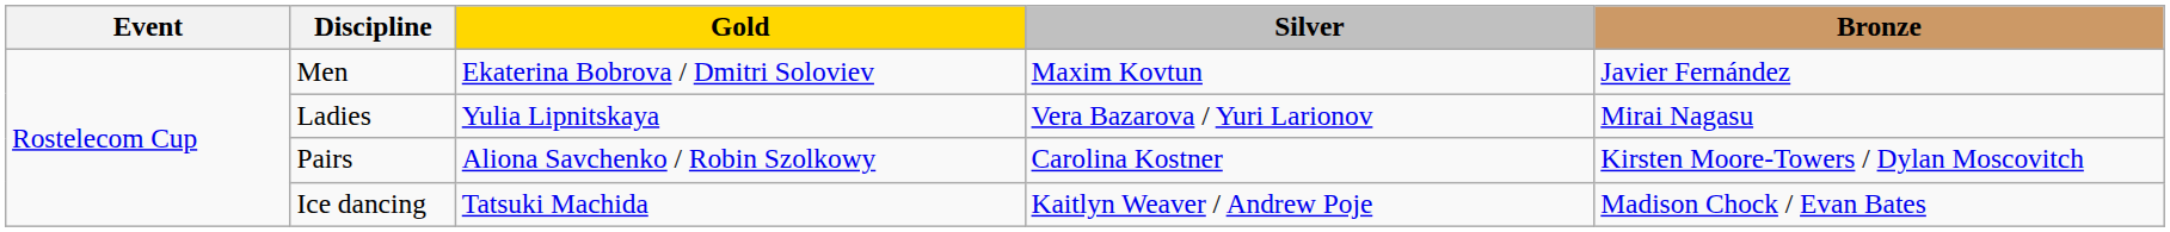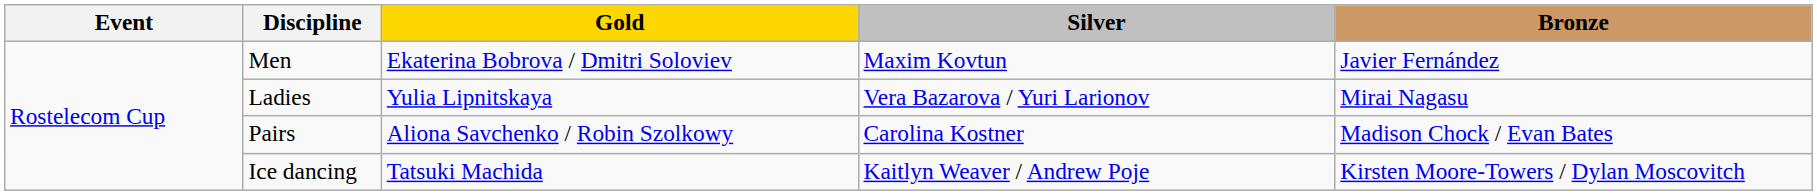Pairs | Bronze: Kirsten Moore-Towers / Dylan Moscovitch -> Madison Chock / Evan Bates
Ice dancing | Bronze: Madison Chock / Evan Bates -> Kirsten Moore-Towers / Dylan Moscovitch
